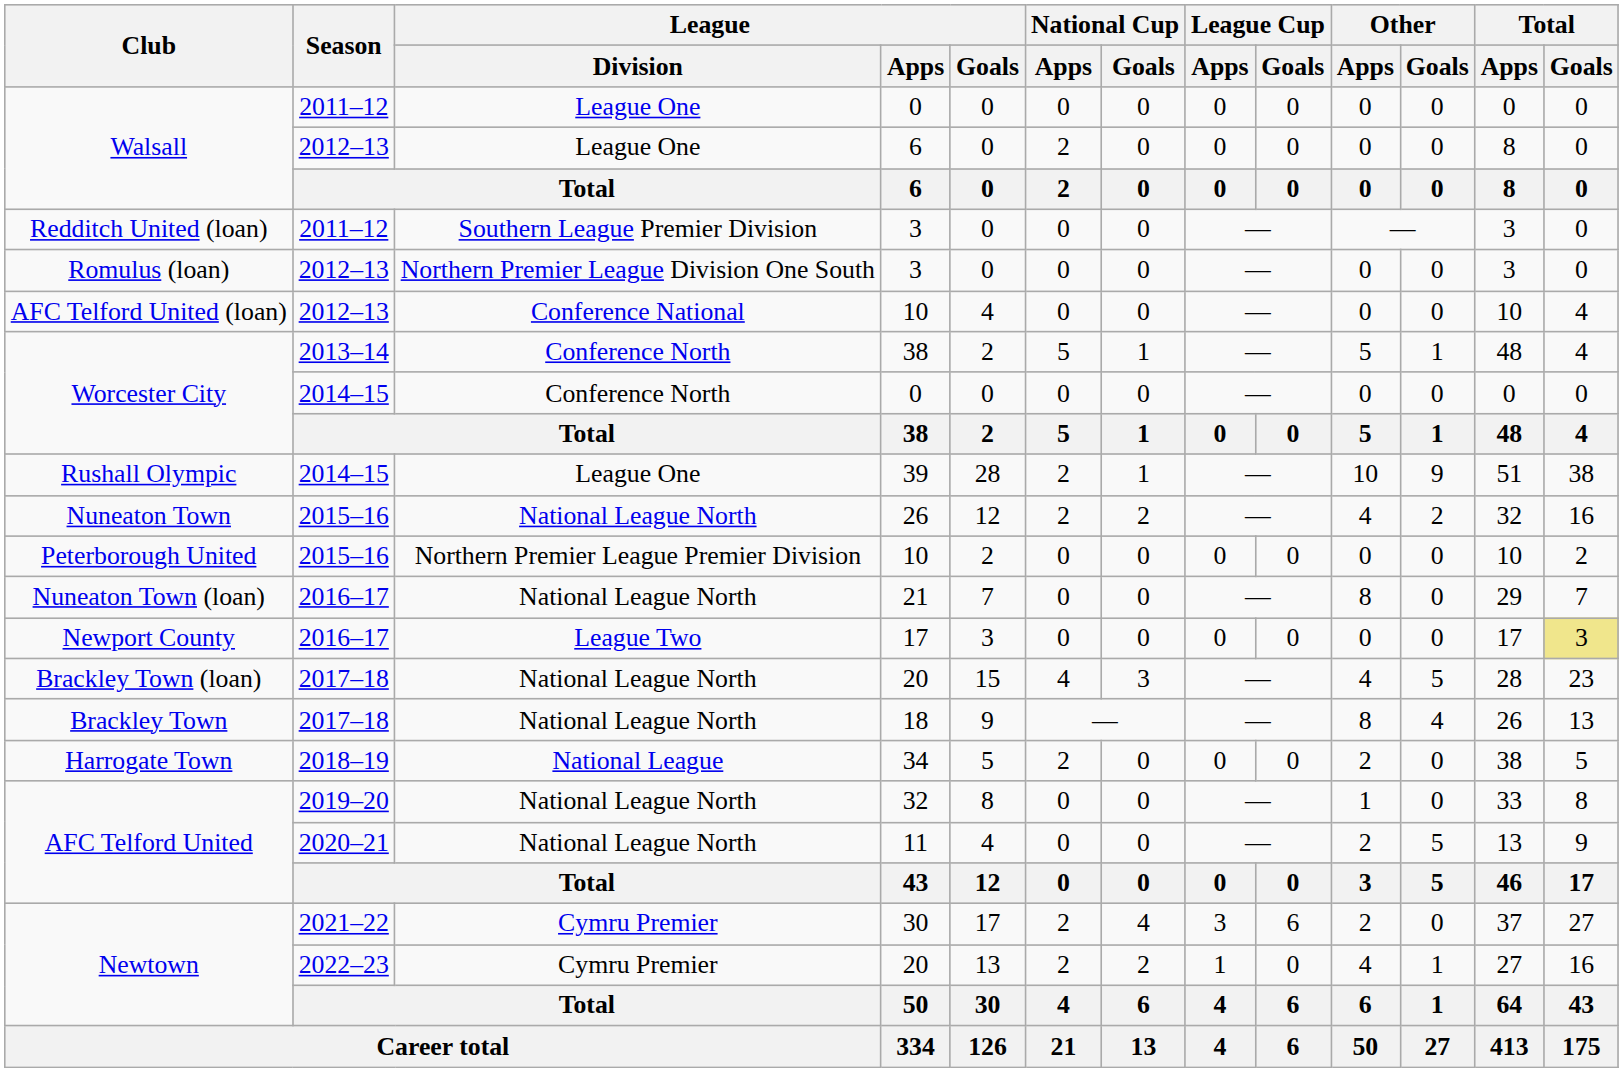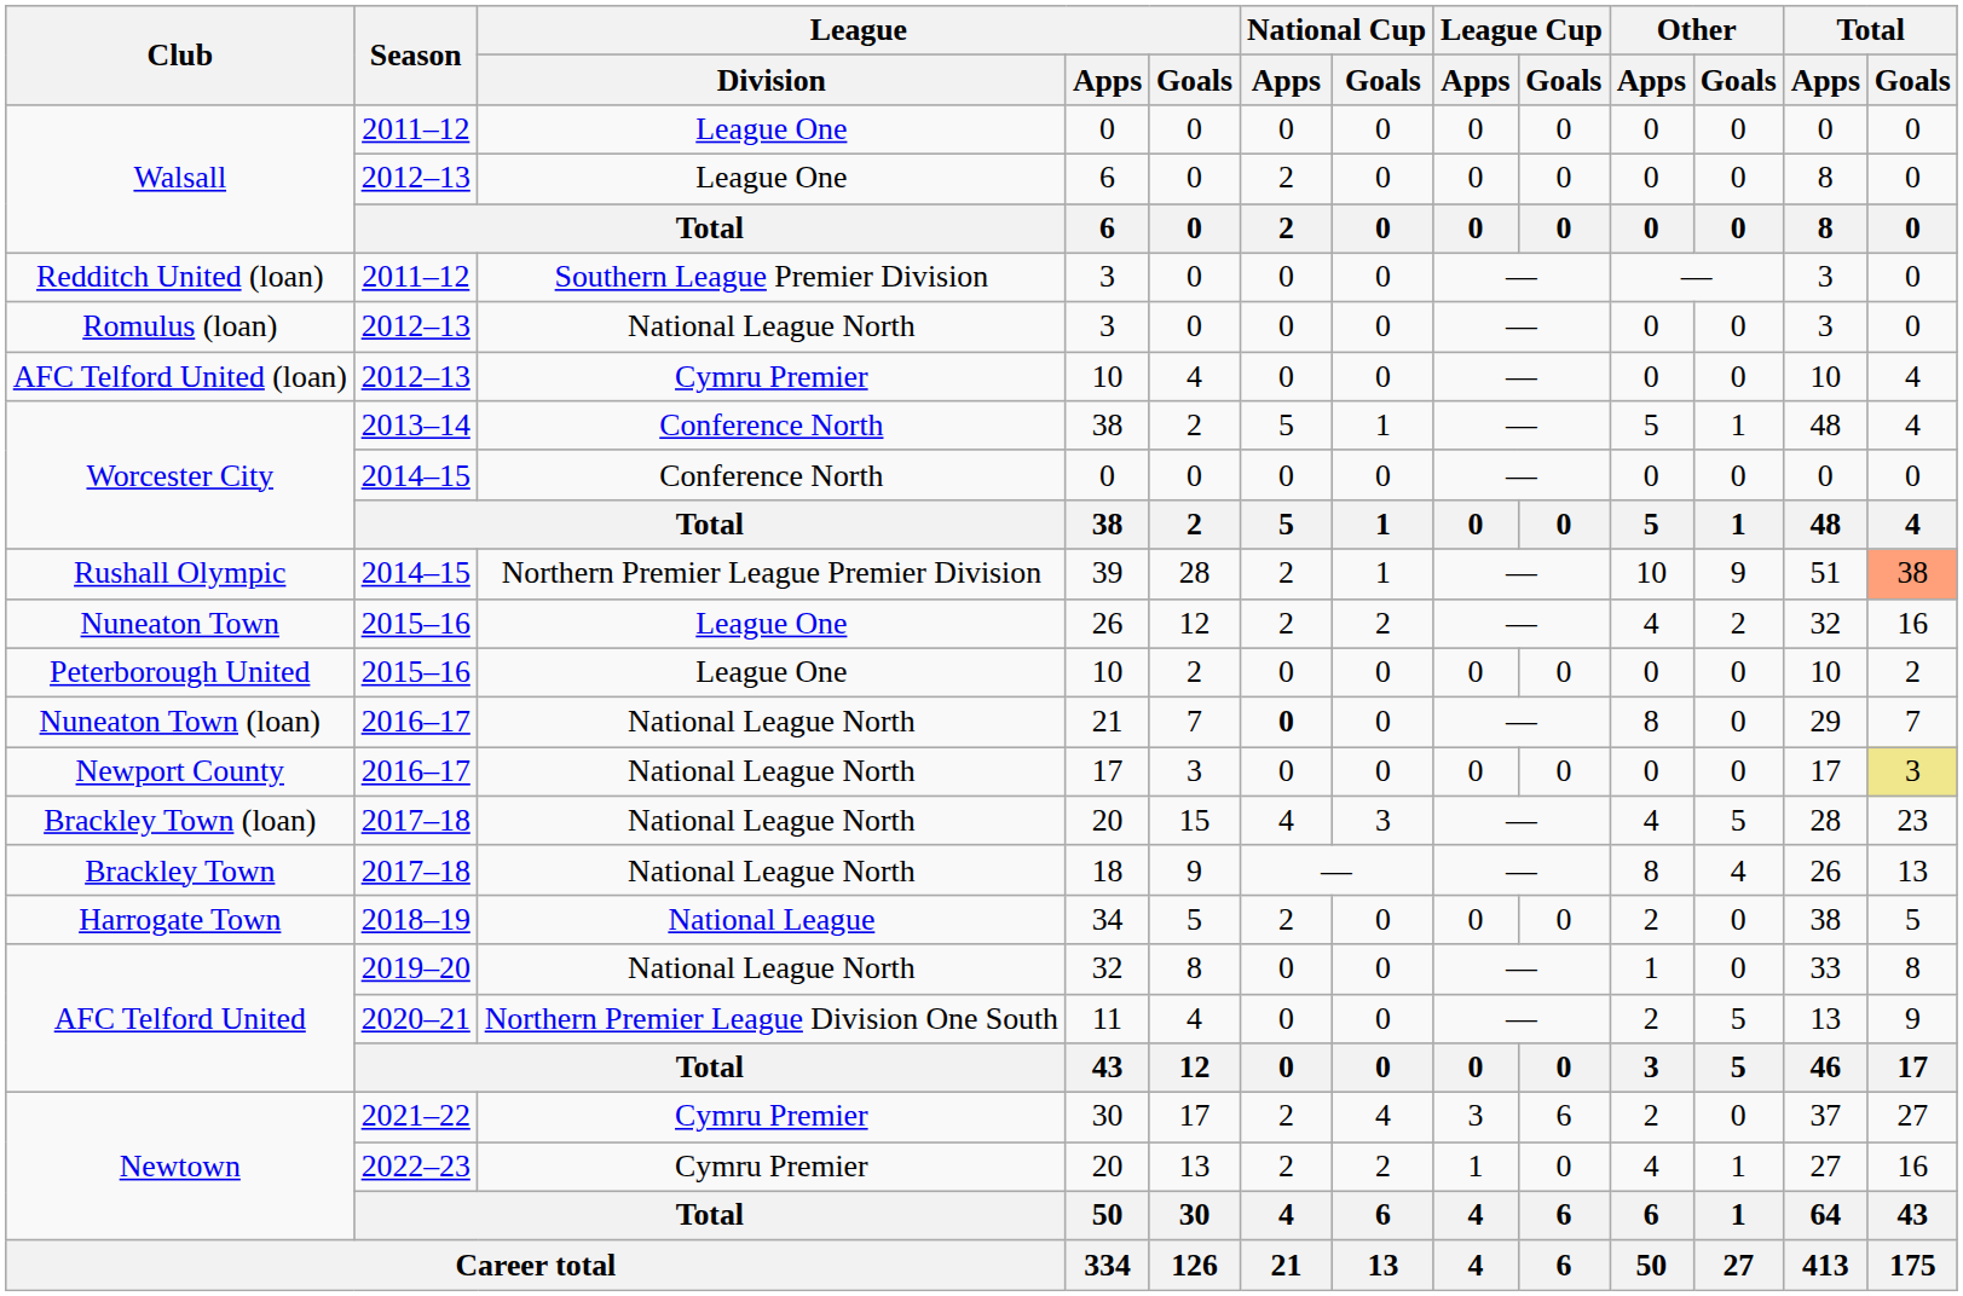Romulus (loan) | League / Division: Northern Premier League Division One South -> National League North
AFC Telford United (loan) | League / Division: Conference National -> Cymru Premier
Rushall Olympic | League / Division: League One -> Northern Premier League Premier Division
Rushall Olympic | Total / Goals: no background -> lightsalmon background
Nuneaton Town | League / Division: National League North -> League One
Peterborough United | League / Division: Northern Premier League Premier Division -> League One
Nuneaton Town (loan) | National Cup / Apps: normal -> bold
Newport County | League / Division: League Two -> National League North
AFC Telford United / 11 | League / Division: National League North -> Northern Premier League Division One South
